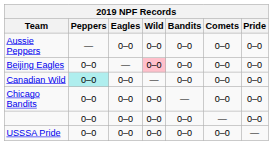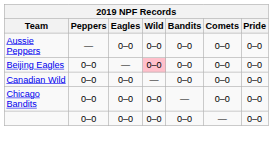Canadian Wild | Peppers: paleturquoise background -> no background
- row: USSSA Pride | 0–0 | 0–0 | 0–0 | 0–0 | 0–0 | —
